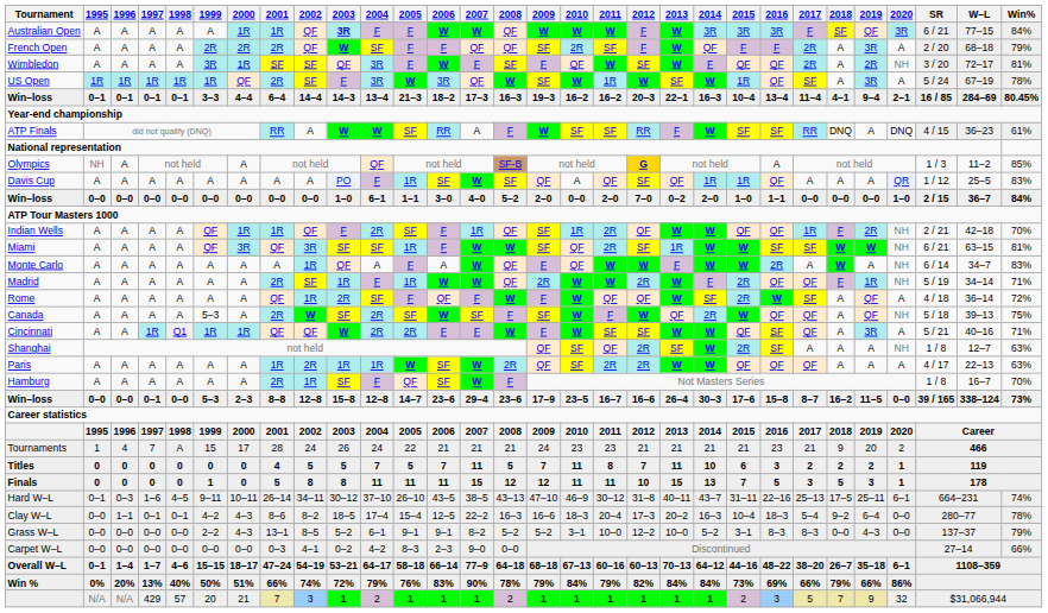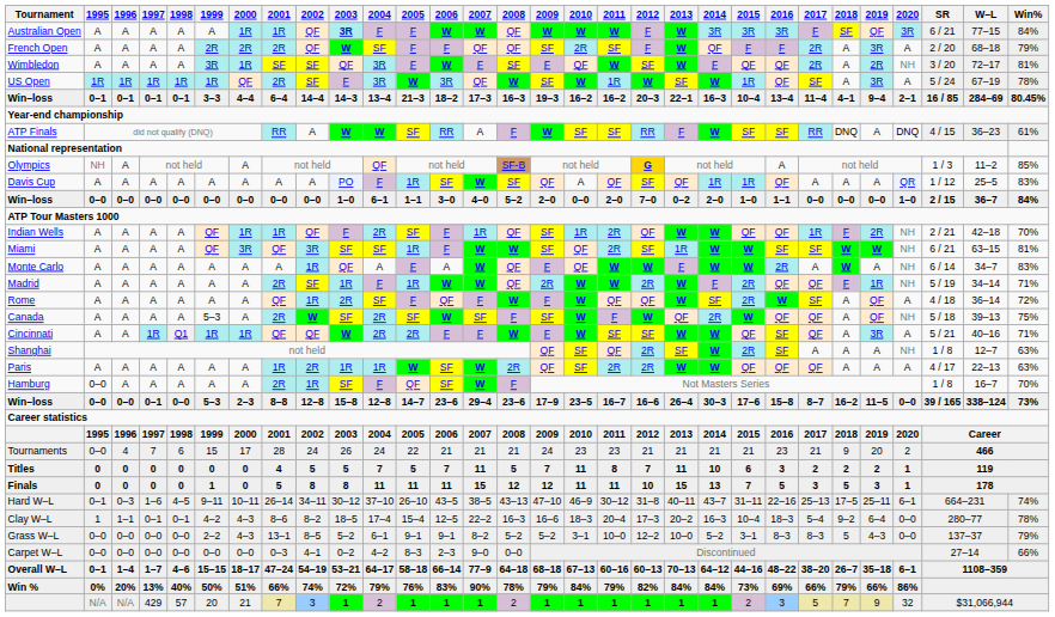Hamburg | 1995: A -> 0–0
Tournaments | 1995: 1 -> 0–0
Tournaments | 1998: A -> 6
Clay W–L | 1995: 0–0 -> 1
Grass W–L | 2018: 0–0 -> 5
